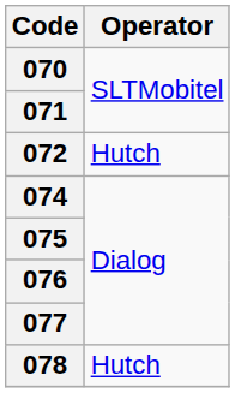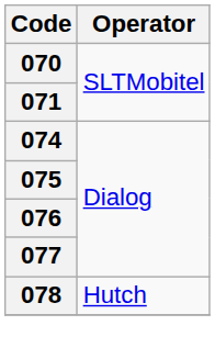- row: 072 | Hutch
